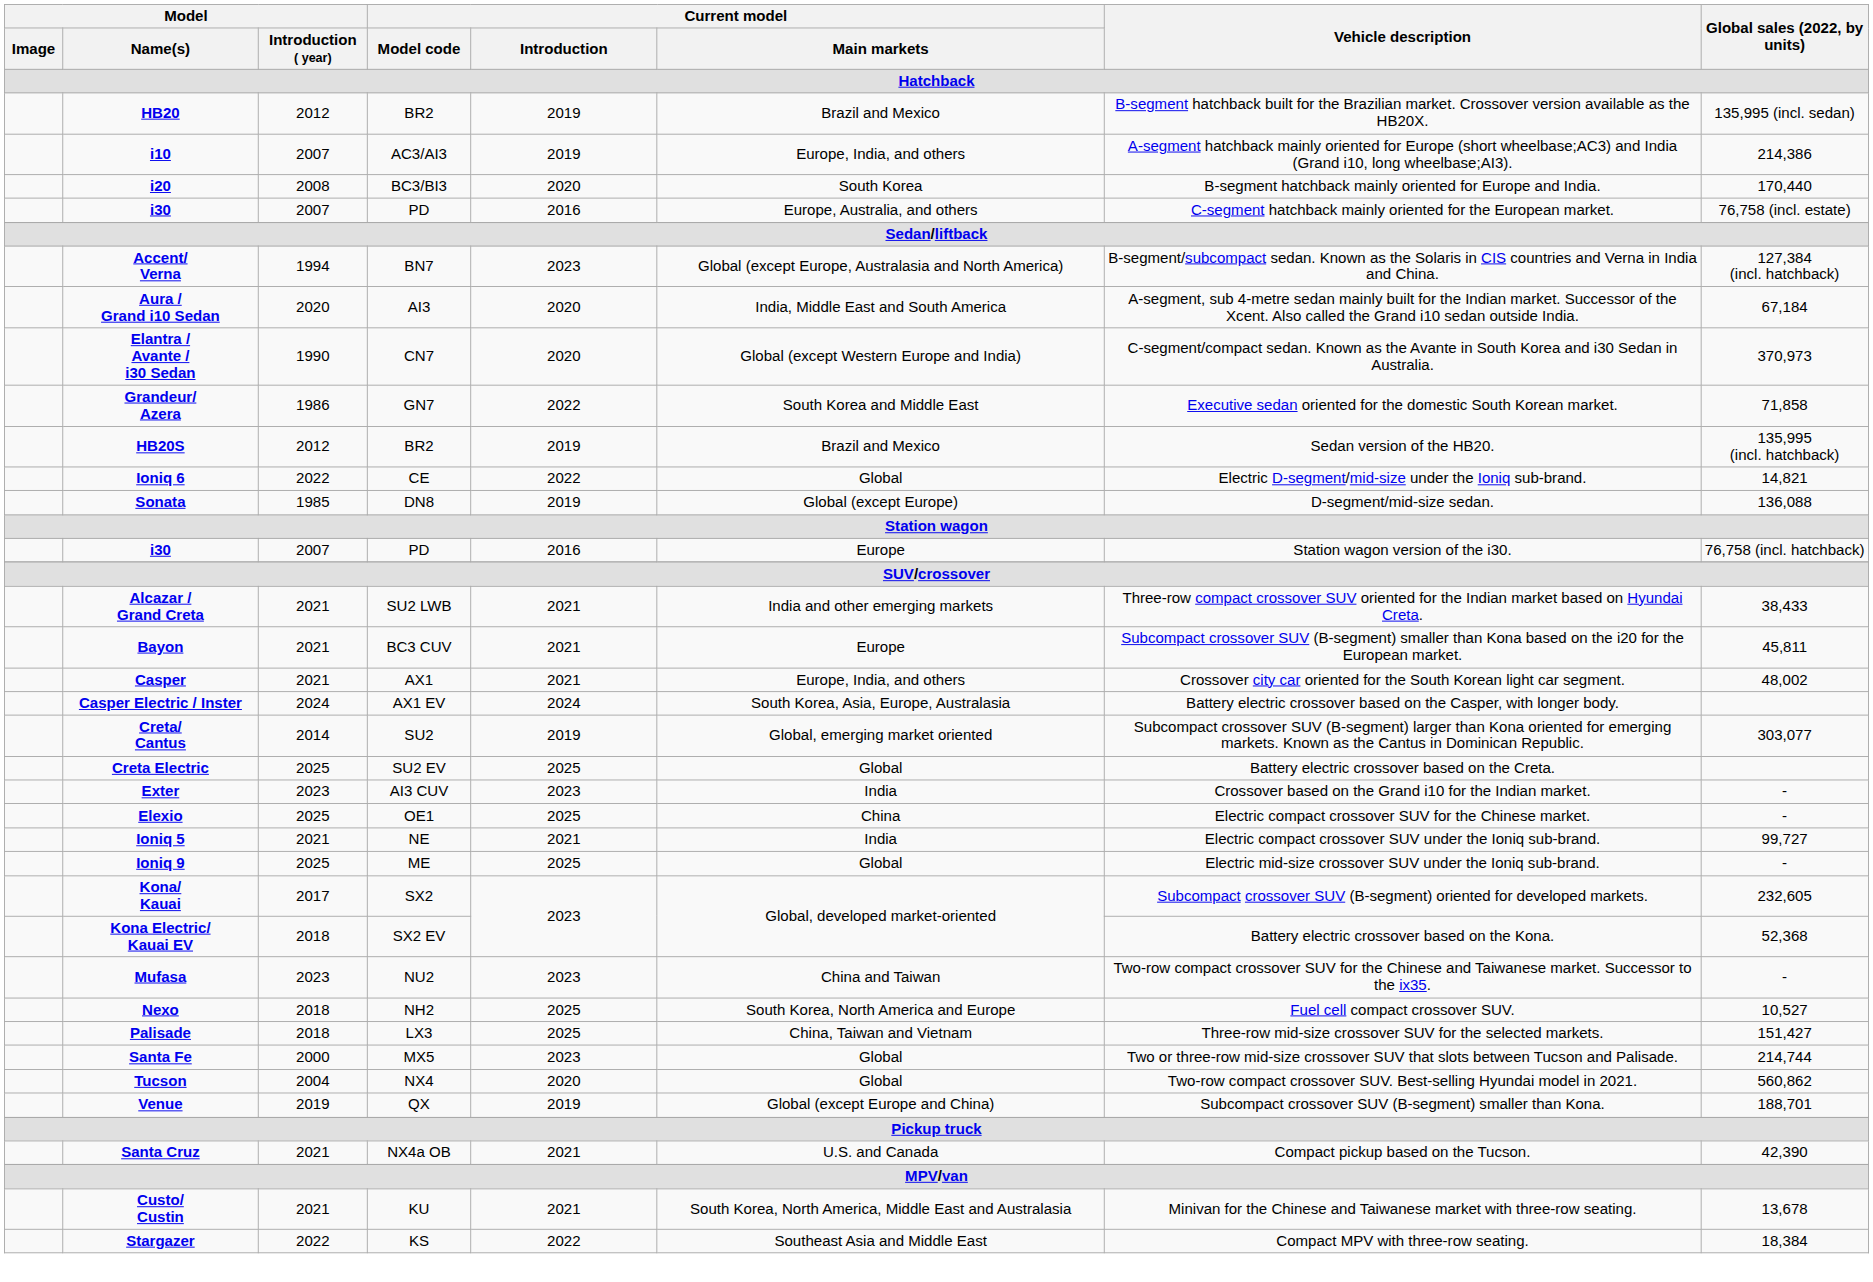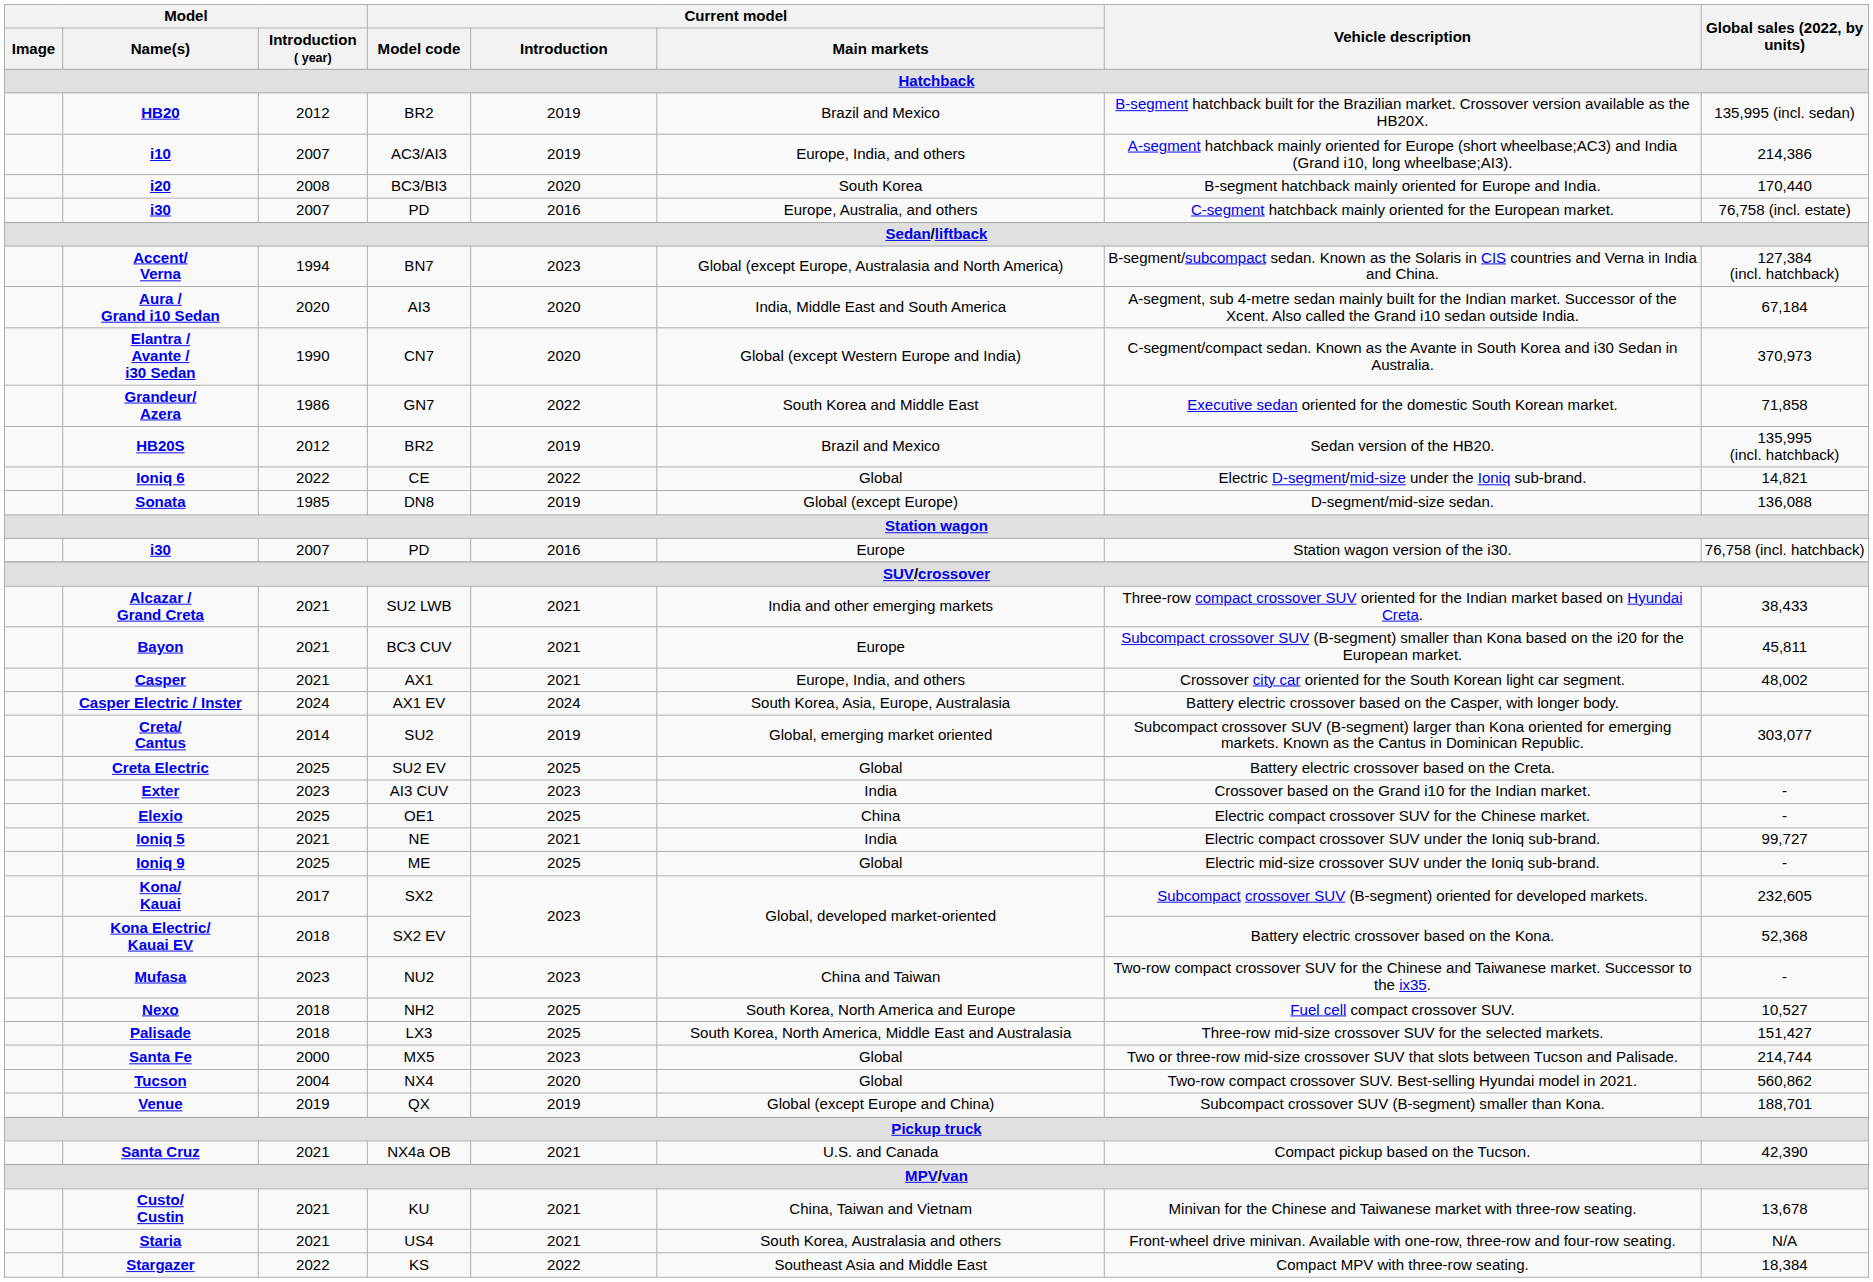Palisade | Current model / Main markets: China, Taiwan and Vietnam -> South Korea, North America, Middle East and Australasia
Custo/ Custin | Current model / Main markets: South Korea, North America, Middle East and Australasia -> China, Taiwan and Vietnam
+ row: Staria | 2021 | US4 | 2021 | South Korea, Australasia and others | Front-wheel drive minivan. Available with one-row, three-row and four-row seating. | N/A
